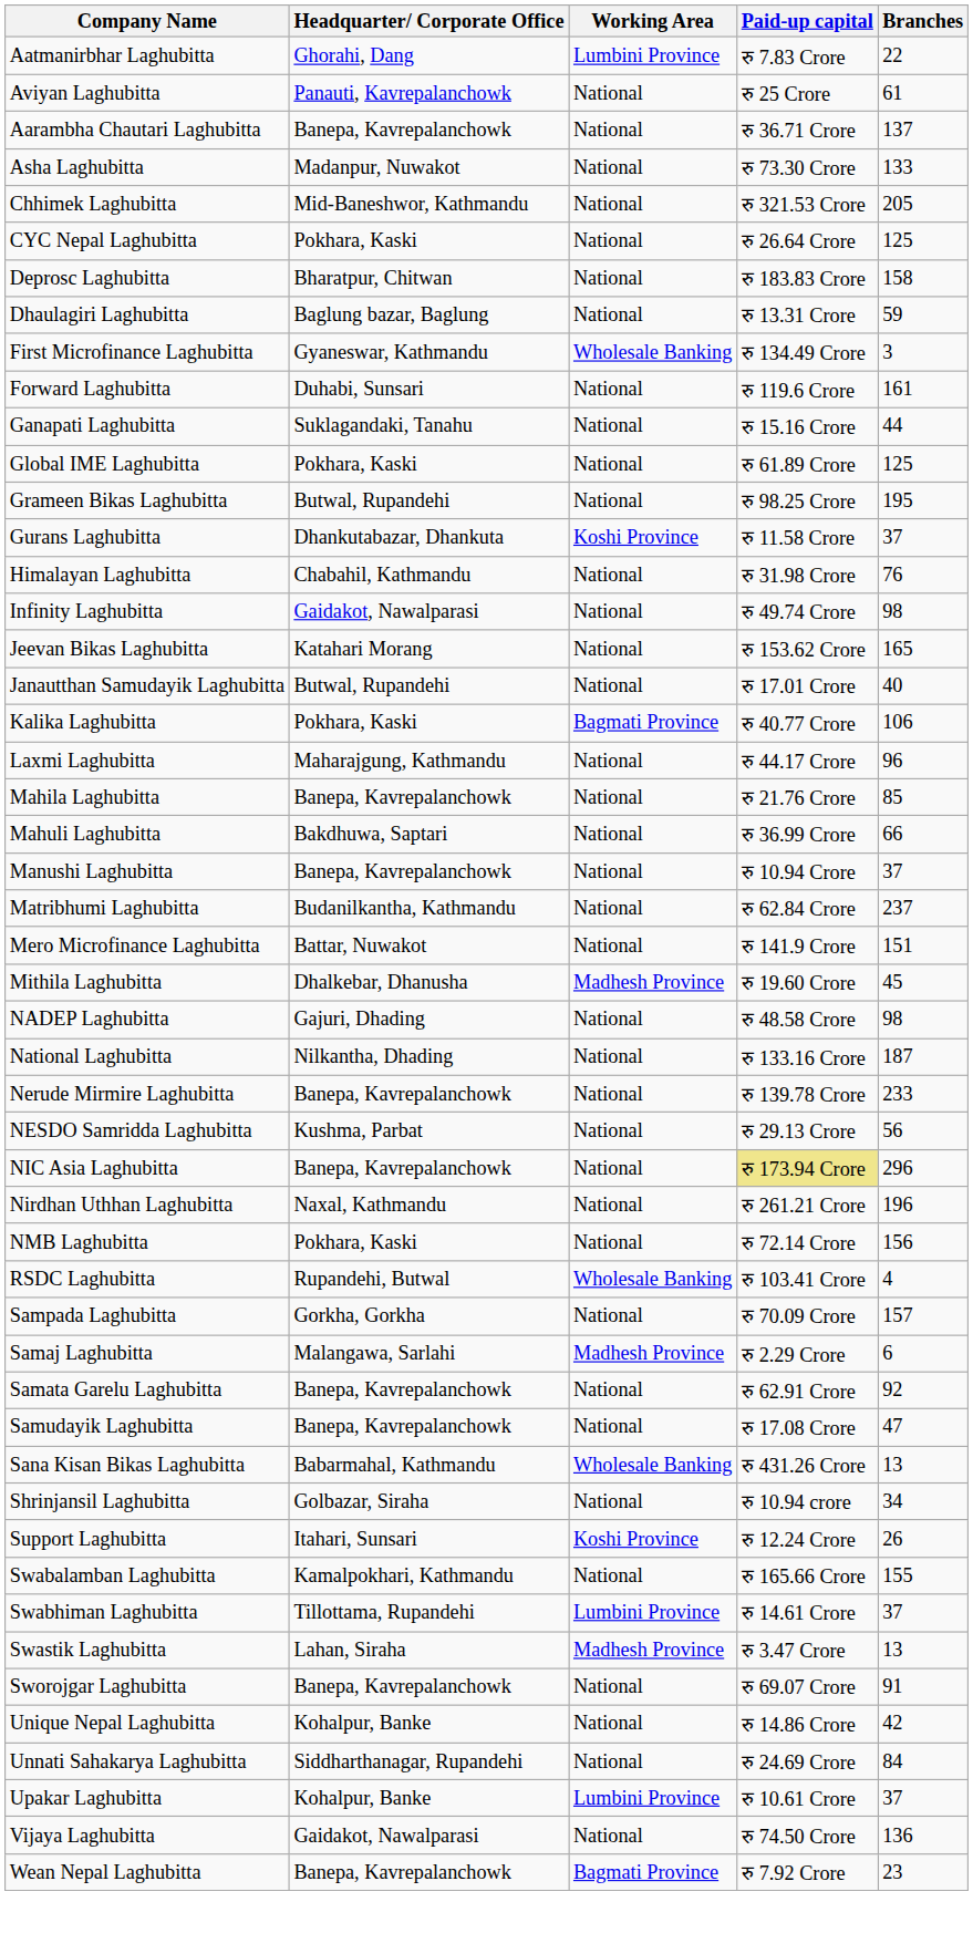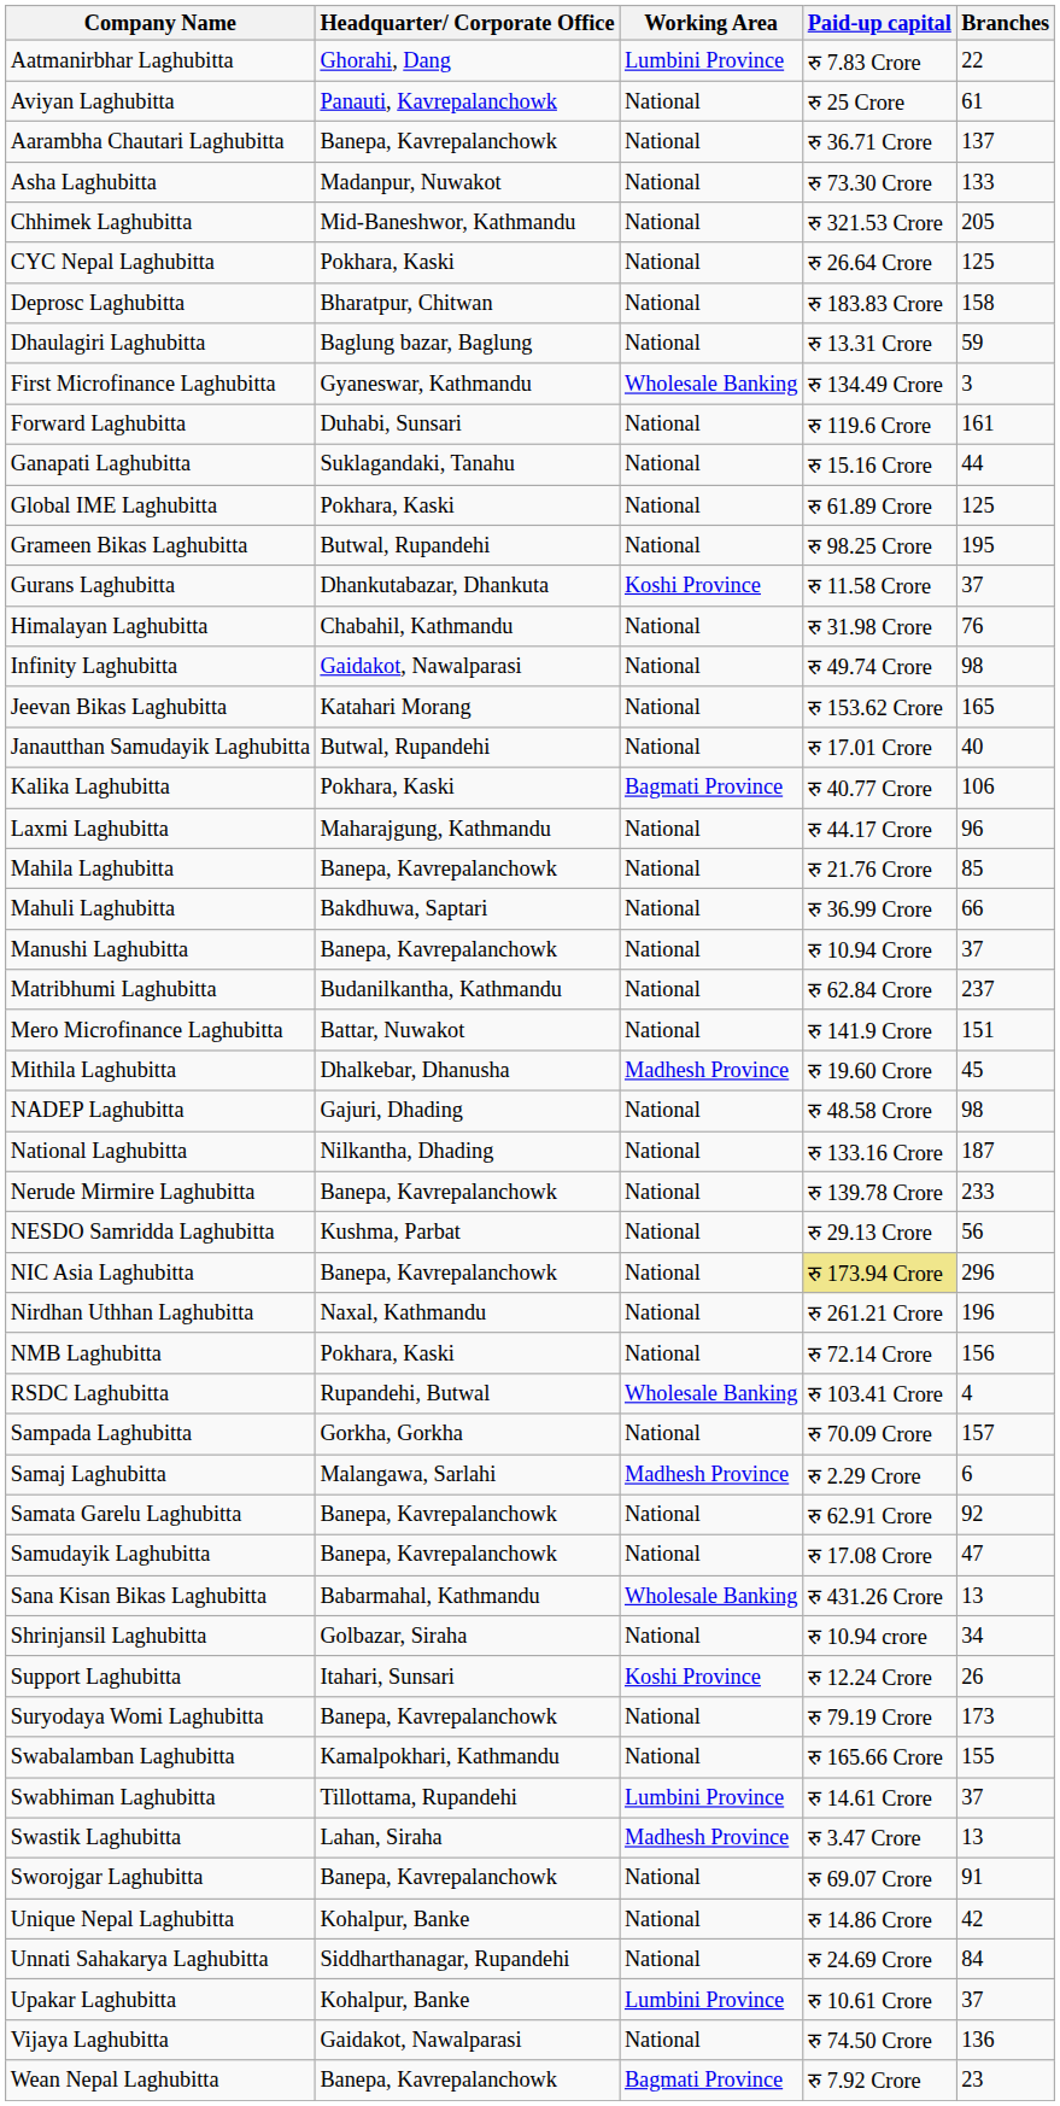+ row: Suryodaya Womi Laghubitta | Banepa, Kavrepalanchowk | National | रु 79.19 Crore | 173
